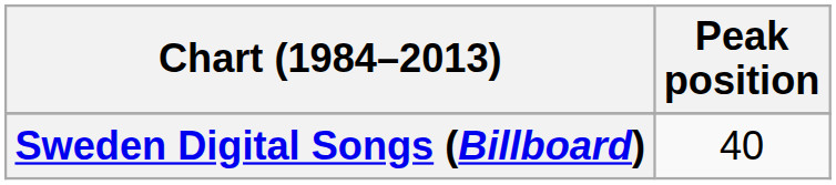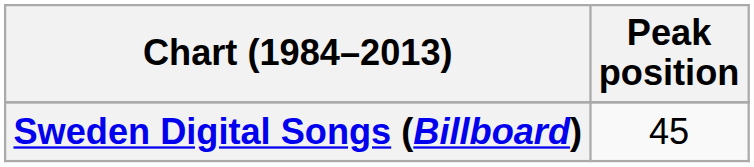Sweden Digital Songs (Billboard) | Peak position: 40 -> 45
